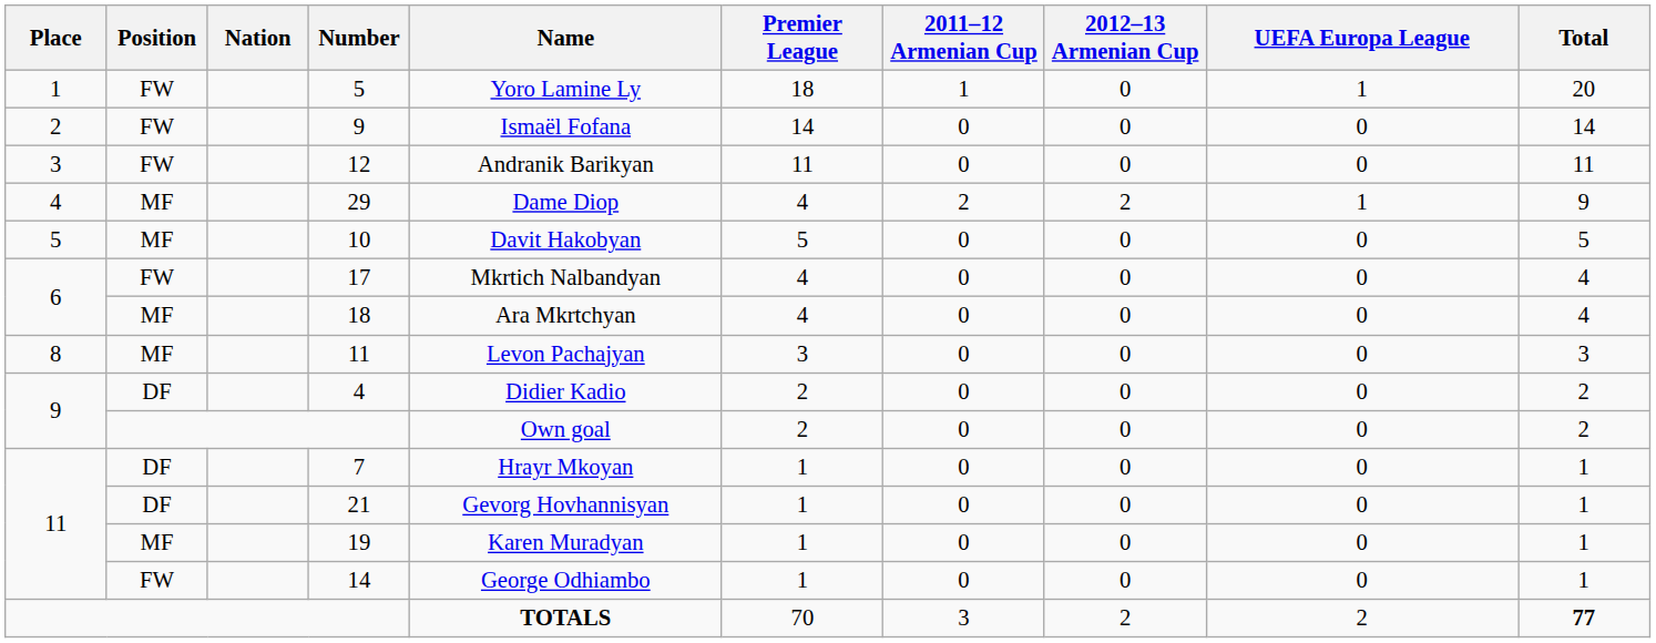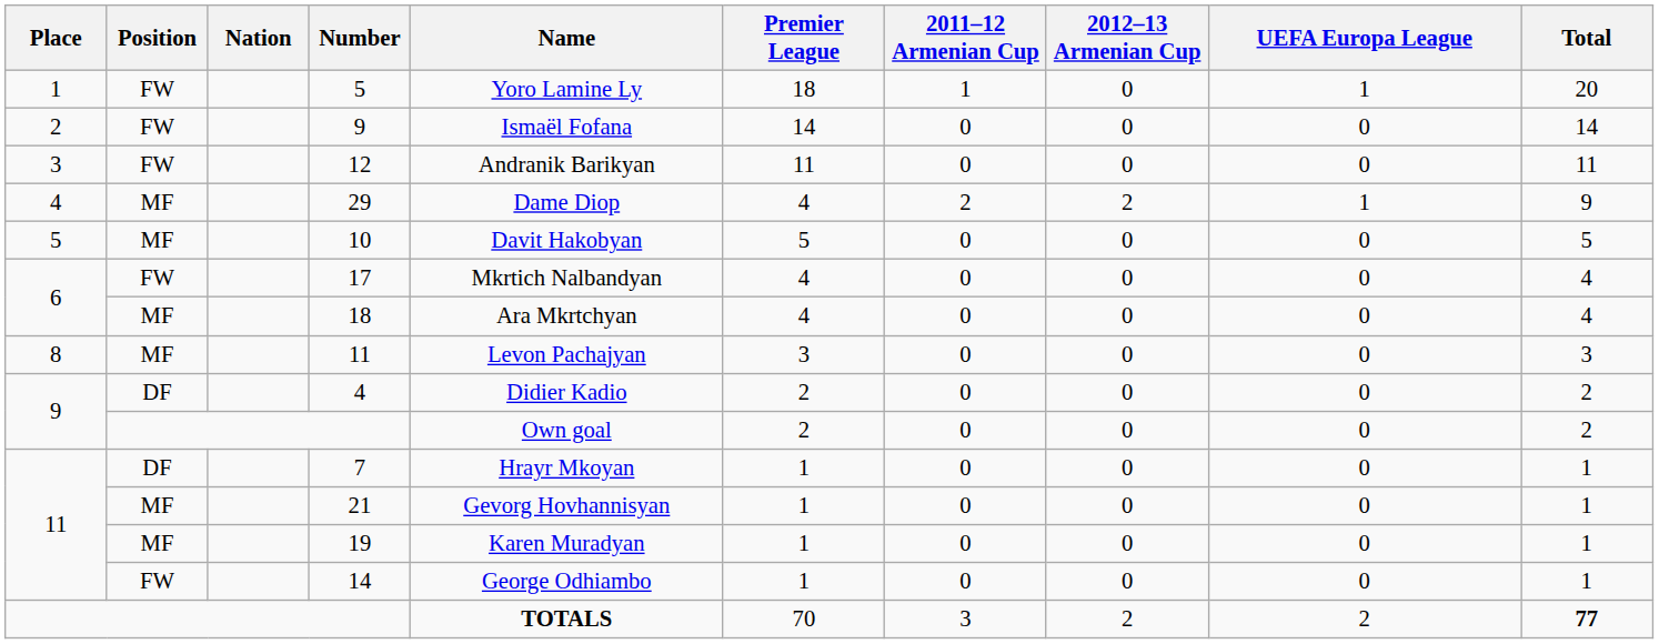21 | Position: DF -> MF
